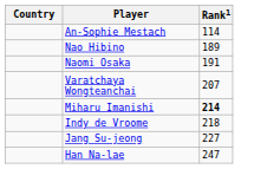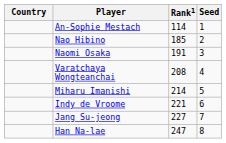+ column: Seed | 1 | 2 | 3 | 4 | 5 | 6 | 7 | 8
Nao Hibino | Rank1: 189 -> 185
Varatchaya Wongteanchai | Rank1: 207 -> 208
Miharu Imanishi | Rank1: bold -> normal
Indy de Vroome | Rank1: 218 -> 221
